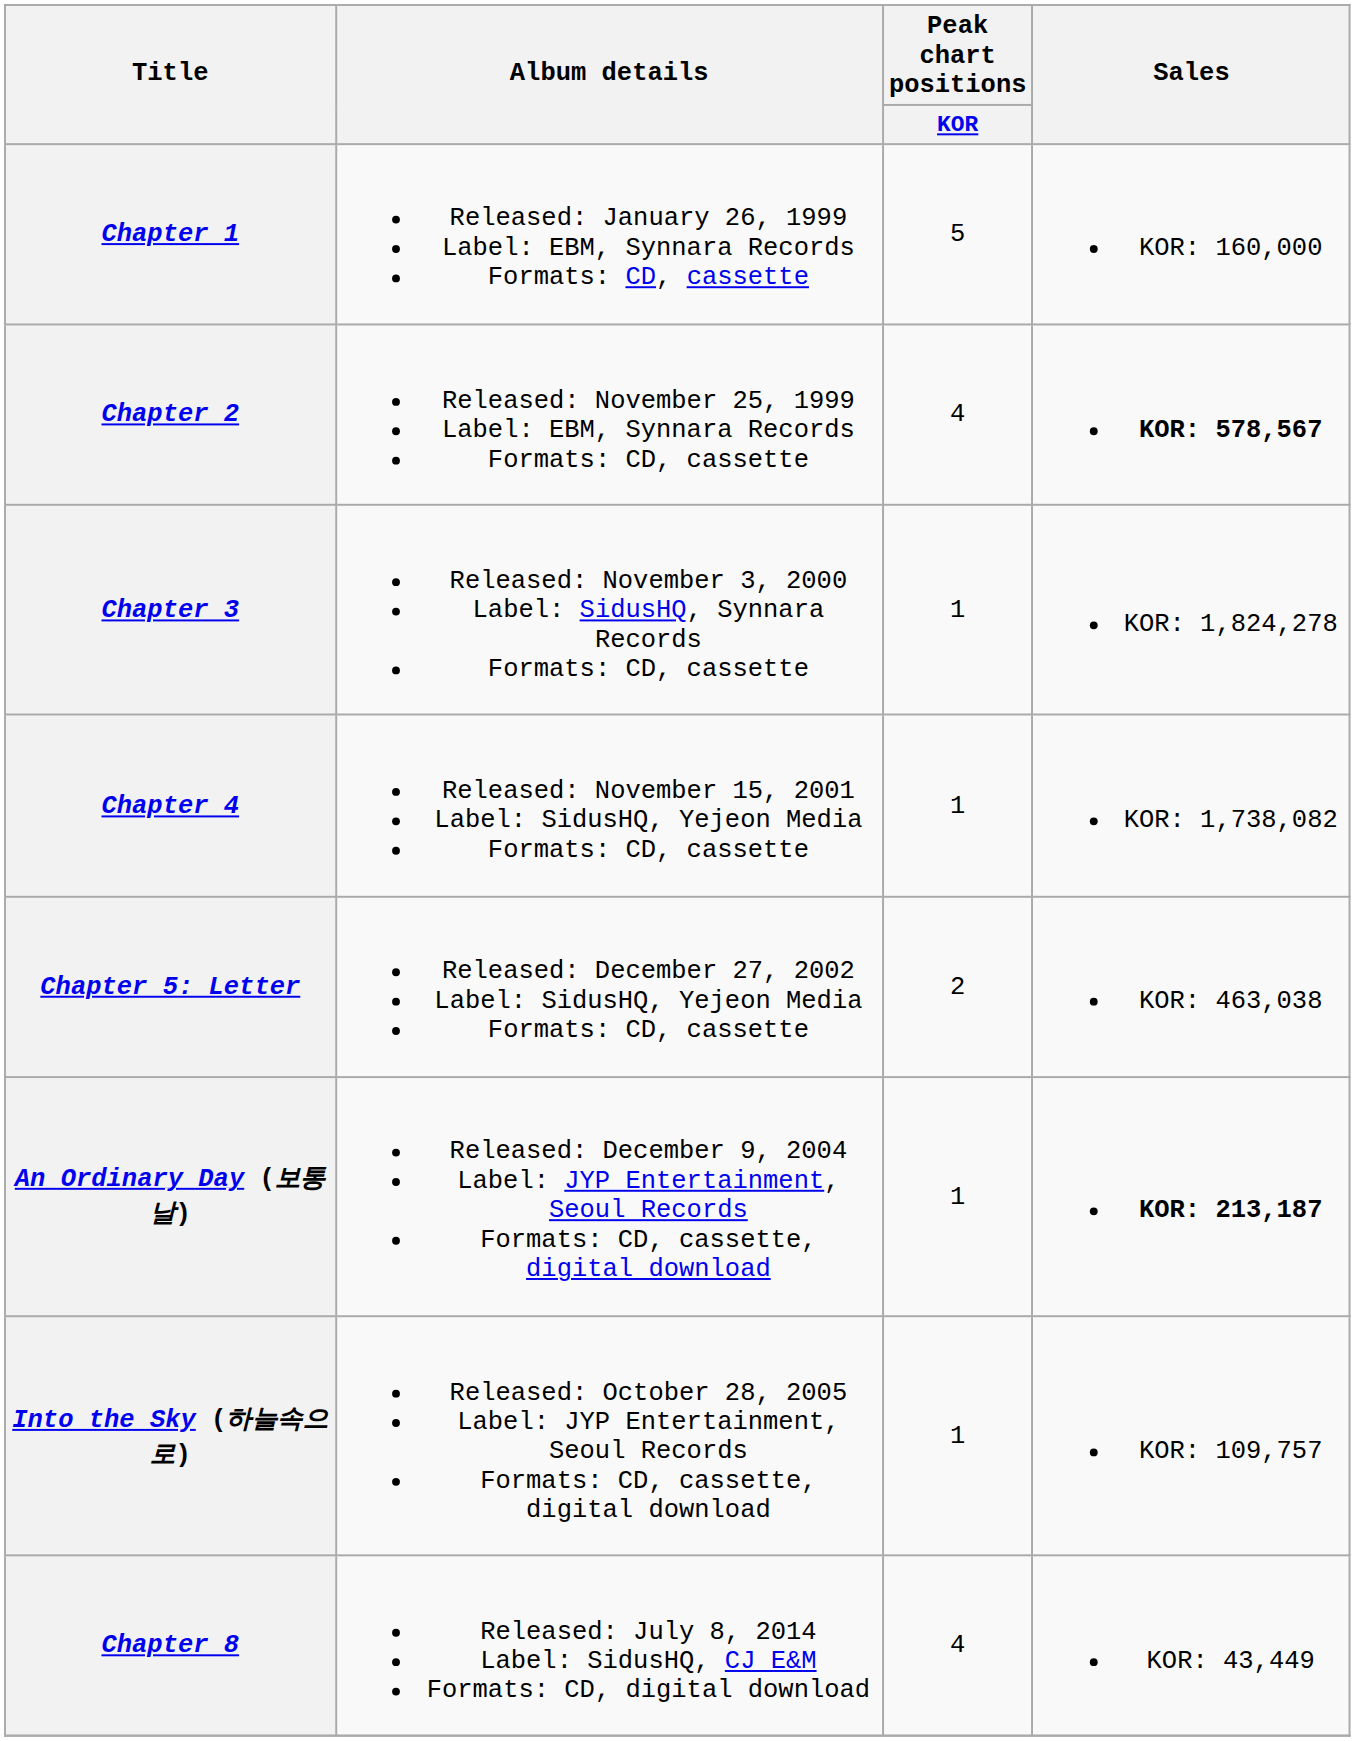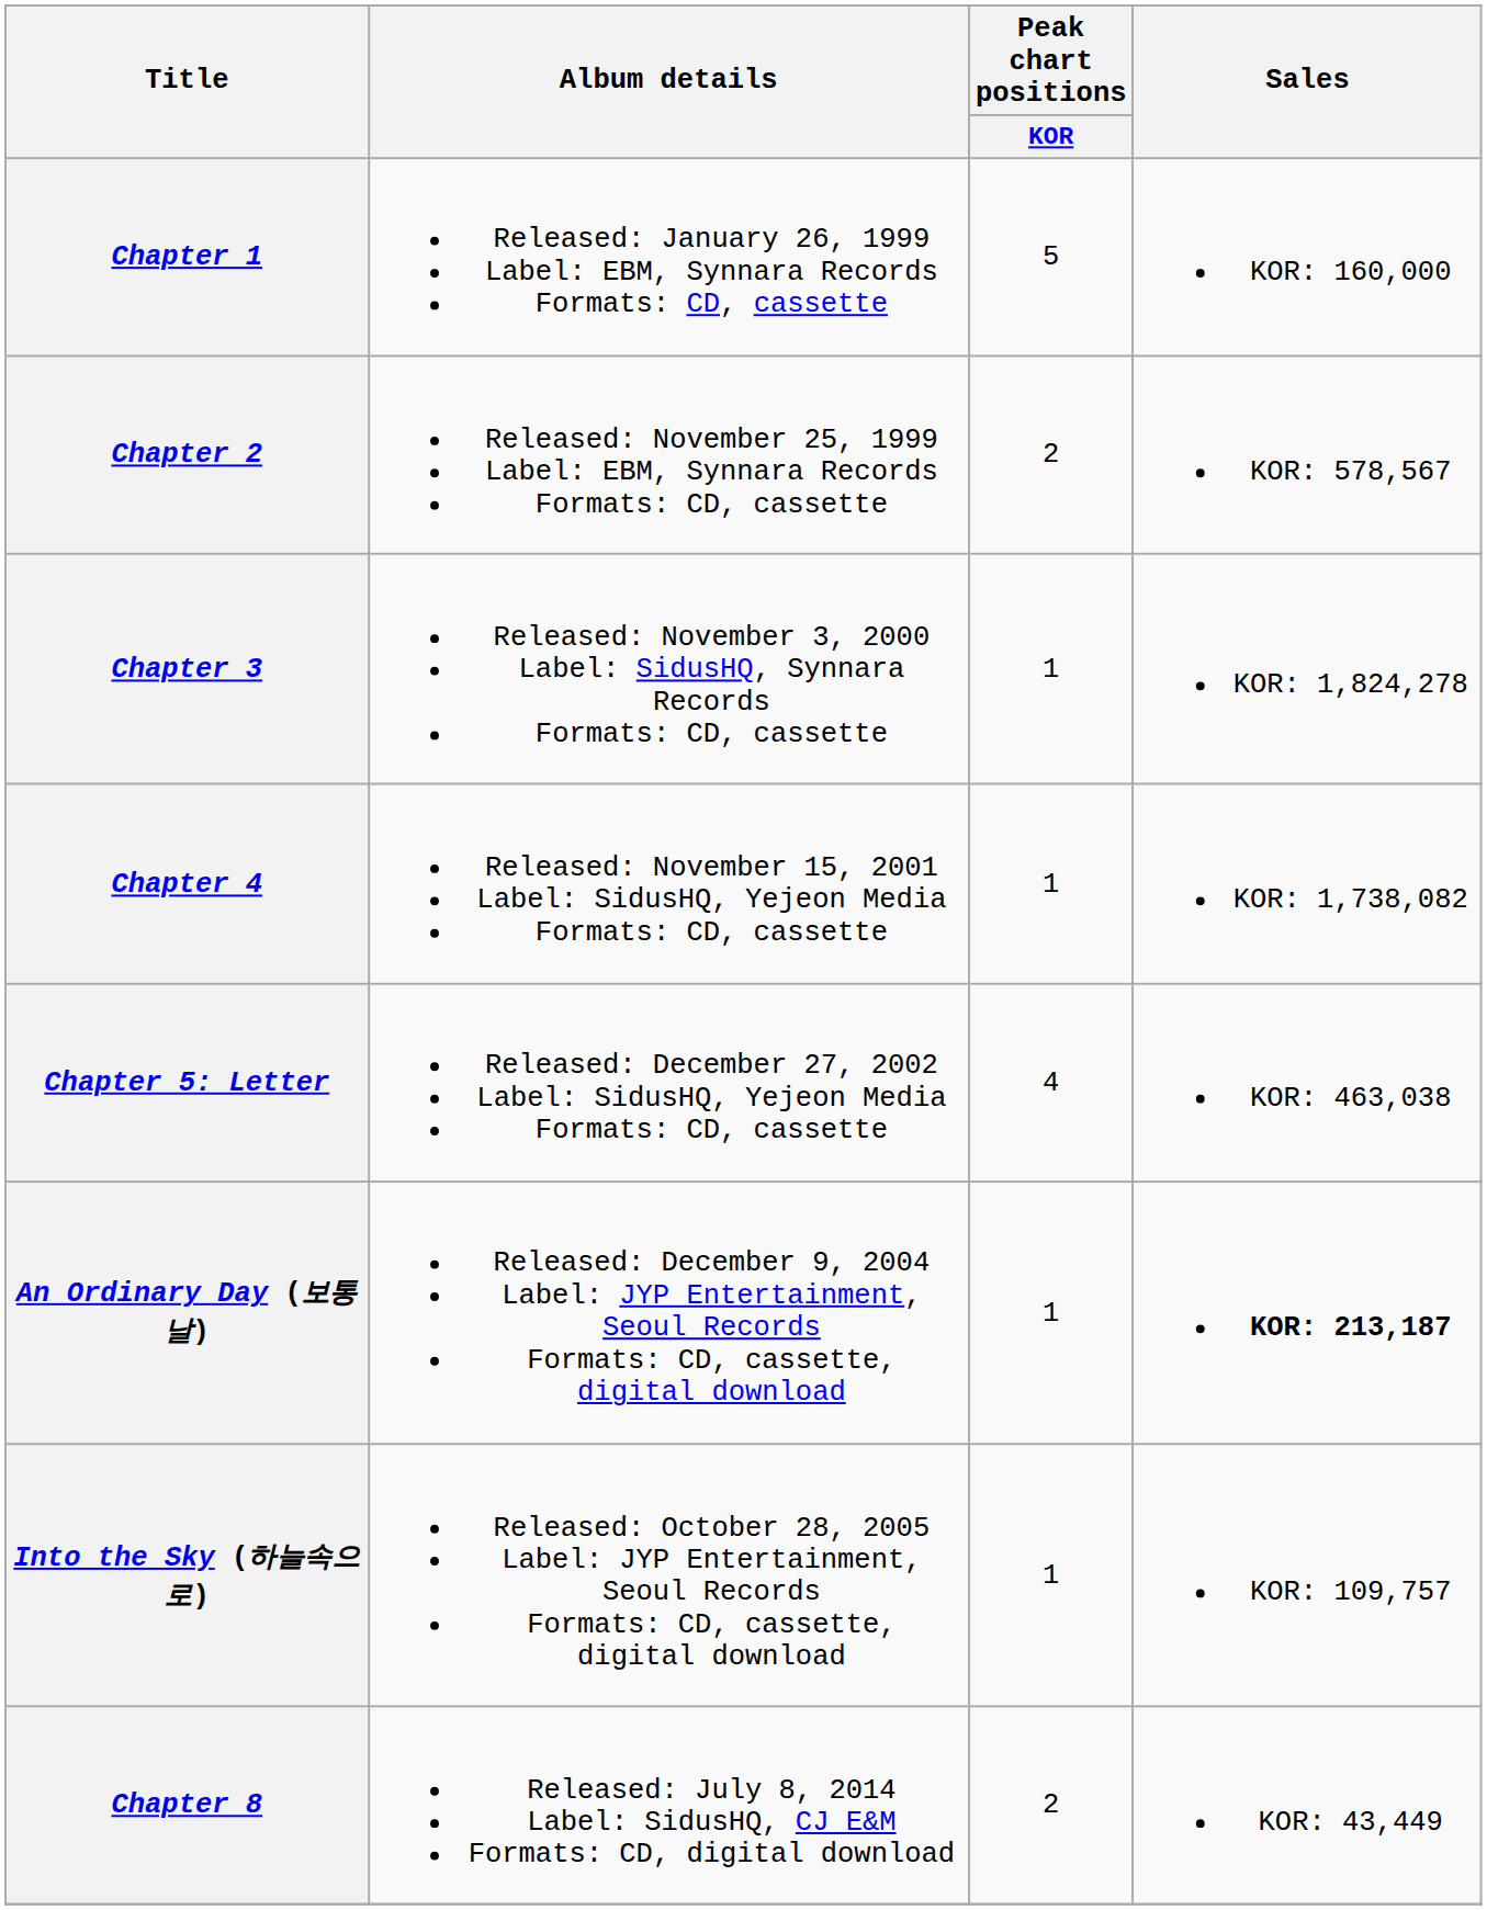Chapter 2 | Peak chart positions / KOR: 4 -> 2
Chapter 2 | Sales: bold -> normal
Chapter 5: Letter | Peak chart positions / KOR: 2 -> 4
Chapter 8 | Peak chart positions / KOR: 4 -> 2
